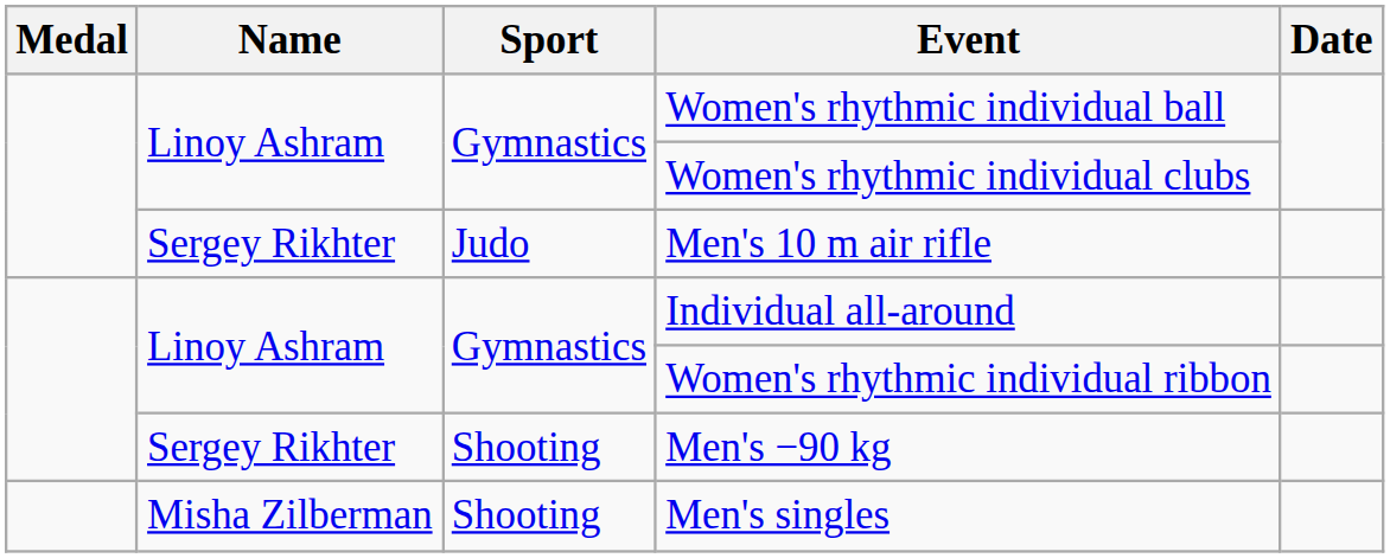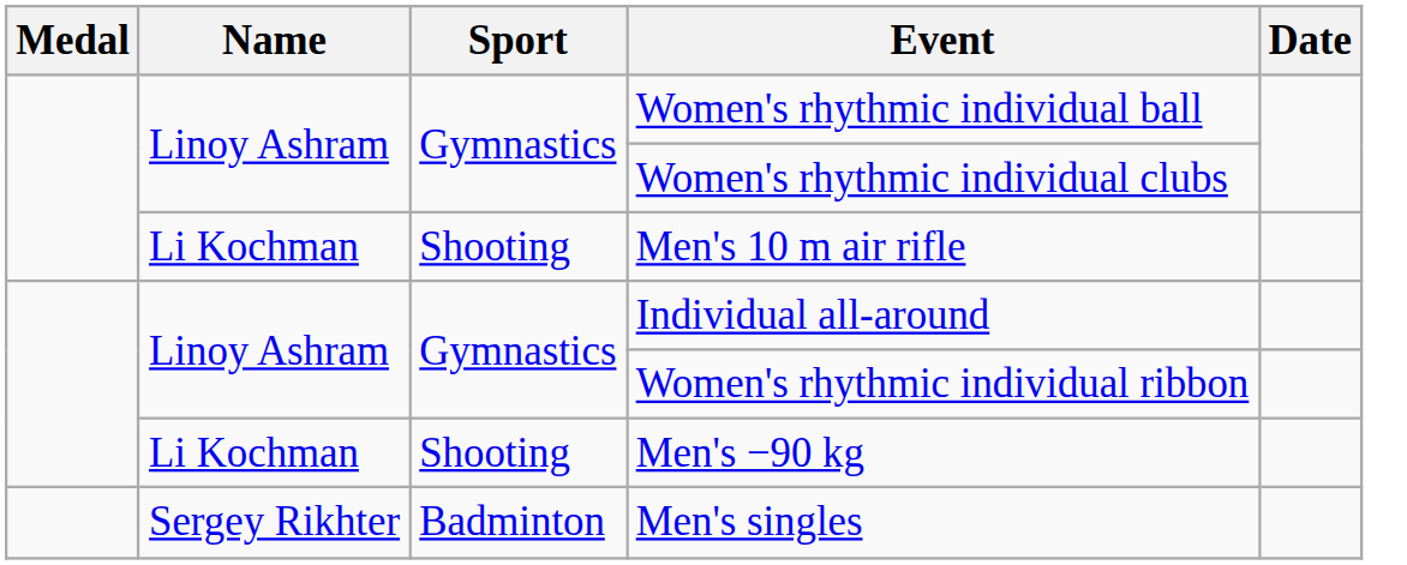Men's 10 m air rifle | Name: Sergey Rikhter -> Li Kochman
Men's 10 m air rifle | Sport: Judo -> Shooting
Men's −90 kg | Name: Sergey Rikhter -> Li Kochman
Men's singles | Name: Misha Zilberman -> Sergey Rikhter
Men's singles | Sport: Shooting -> Badminton
